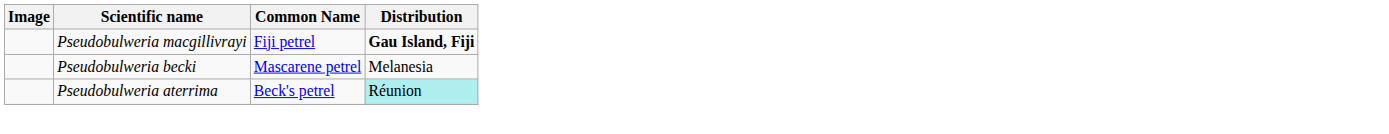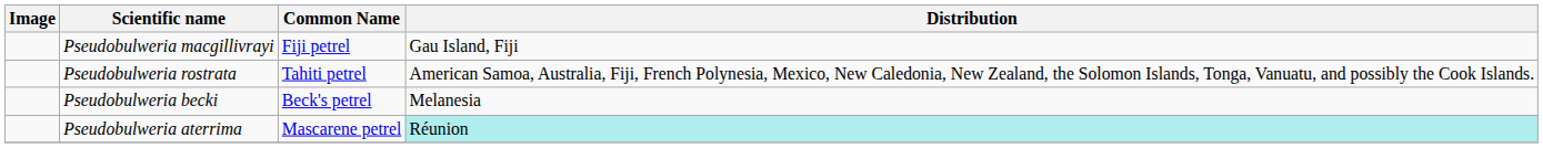Pseudobulweria macgillivrayi | Distribution: bold -> normal
+ row: Pseudobulweria rostrata | Tahiti petrel | American Samoa, Australia, Fiji, French Polynesia, Mexico, New Caledonia, New Zealand, the Solomon Islands, Tonga, Vanuatu, and possibly the Cook Islands.
Pseudobulweria becki | Common Name: Mascarene petrel -> Beck's petrel
Pseudobulweria aterrima | Common Name: Beck's petrel -> Mascarene petrel
